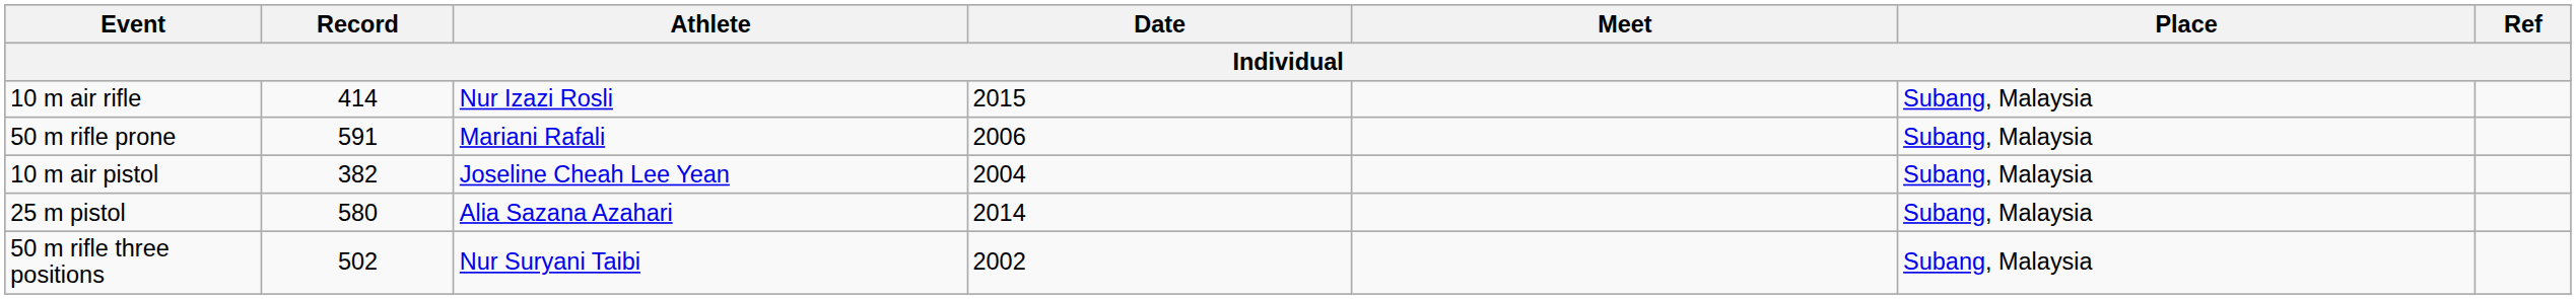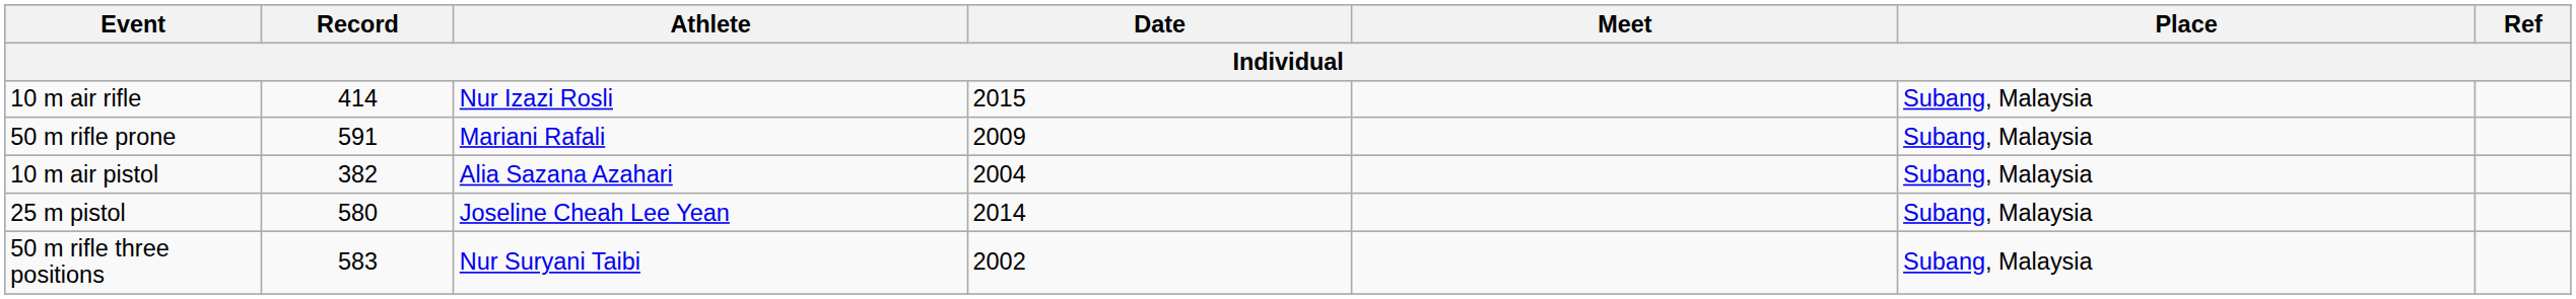50 m rifle prone | Date: 2006 -> 2009
10 m air pistol | Athlete: Joseline Cheah Lee Yean -> Alia Sazana Azahari
25 m pistol | Athlete: Alia Sazana Azahari -> Joseline Cheah Lee Yean
50 m rifle three positions | Record: 502 -> 583
